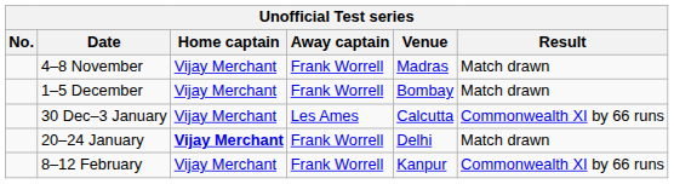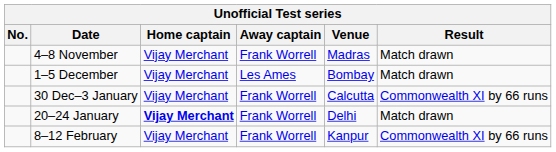1–5 December | Away captain: Frank Worrell -> Les Ames
30 Dec–3 January | Away captain: Les Ames -> Frank Worrell
